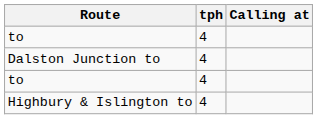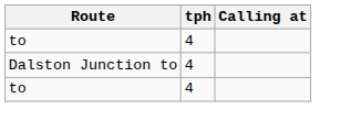- row: Highbury & Islington to | 4
